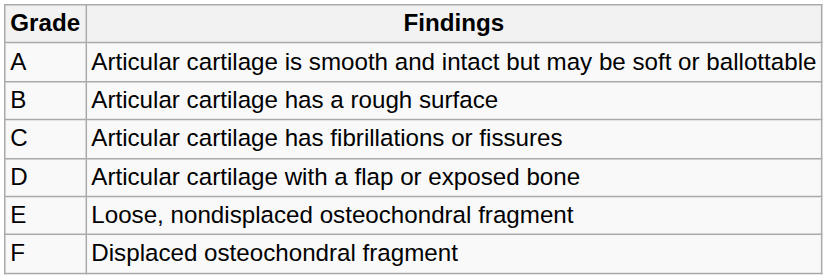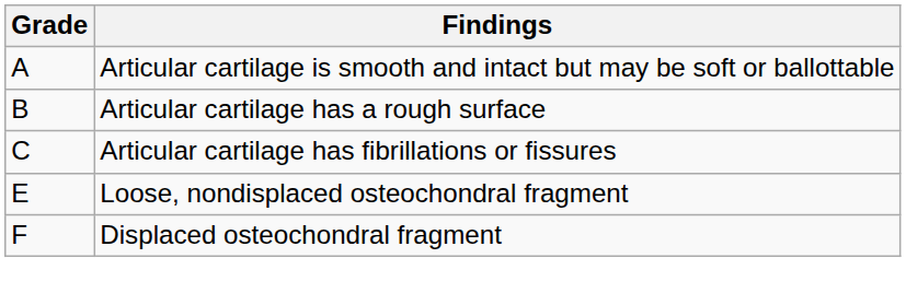- row: D | Articular cartilage with a flap or exposed bone
